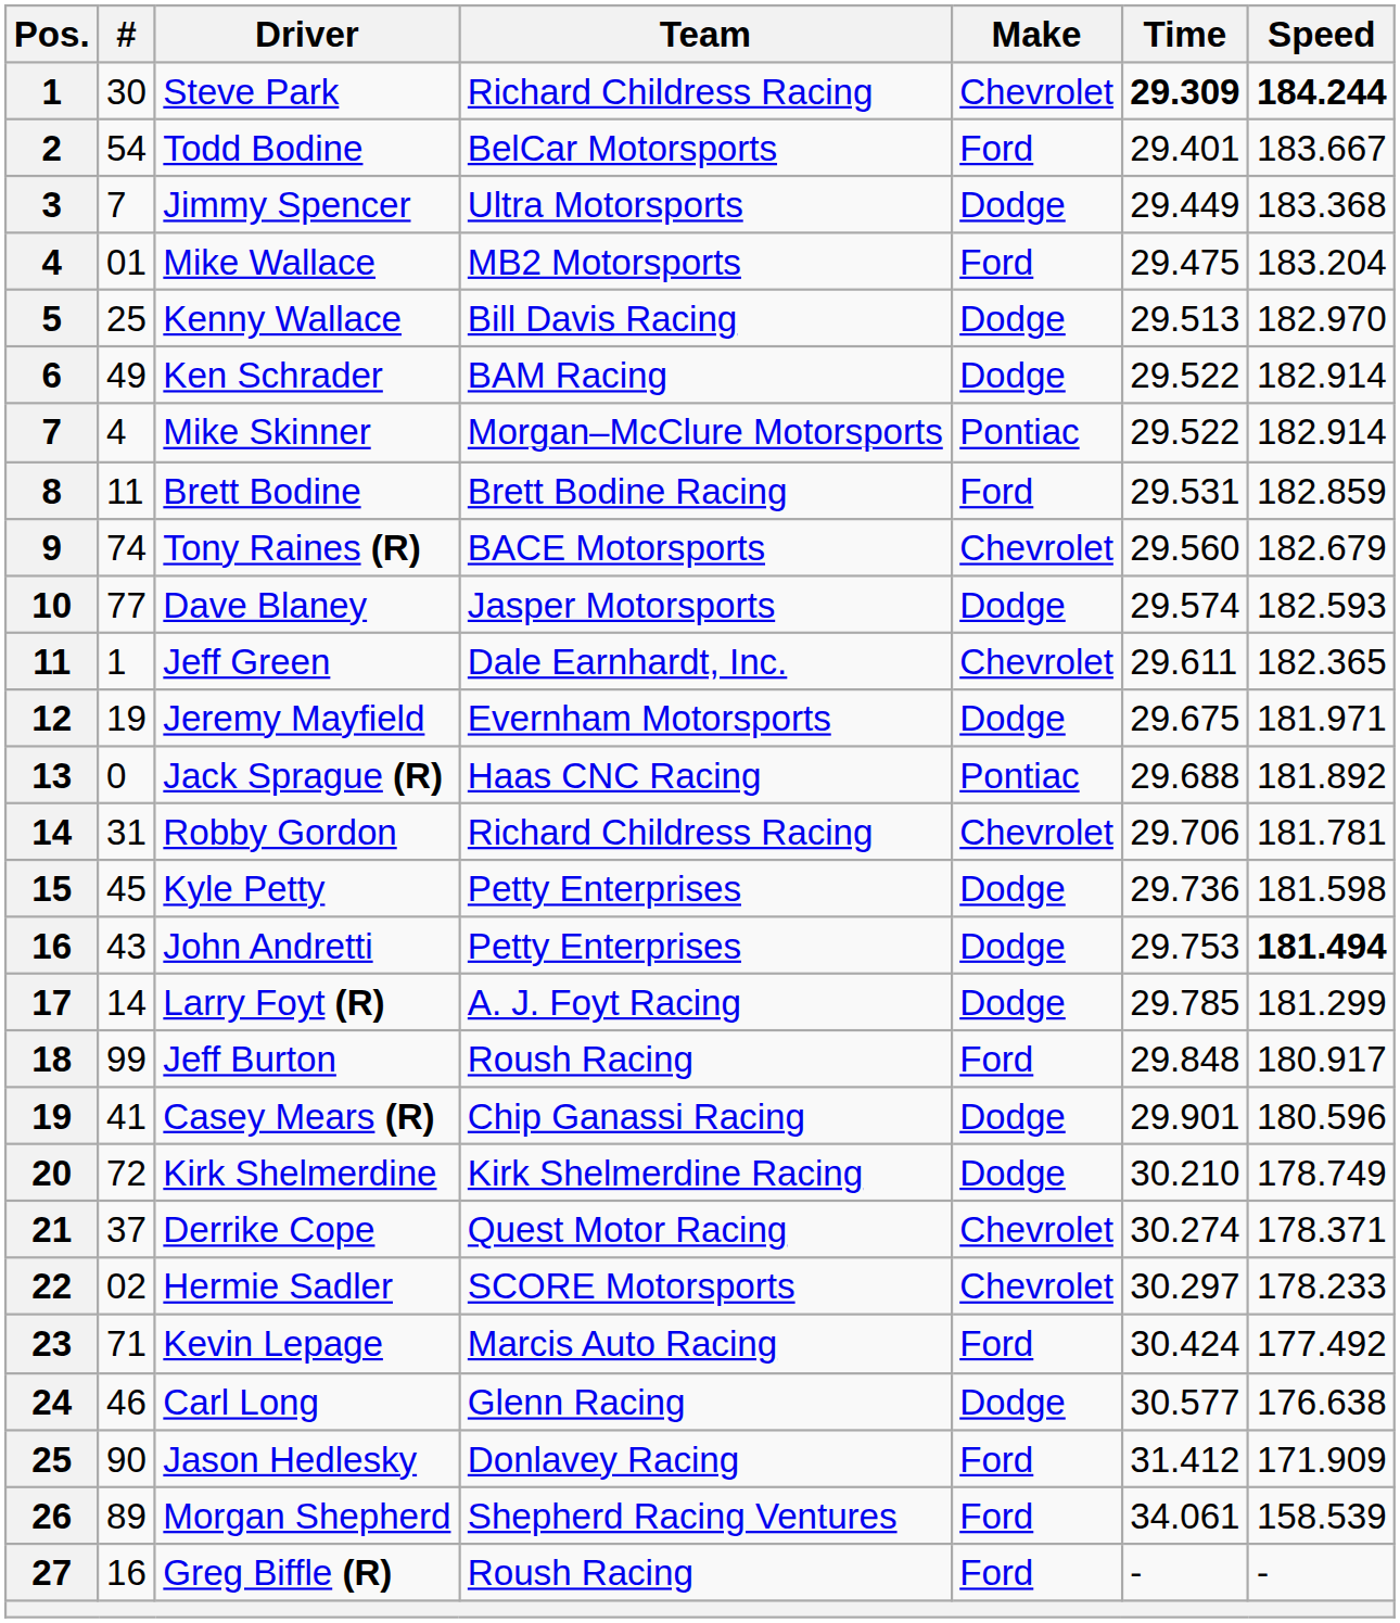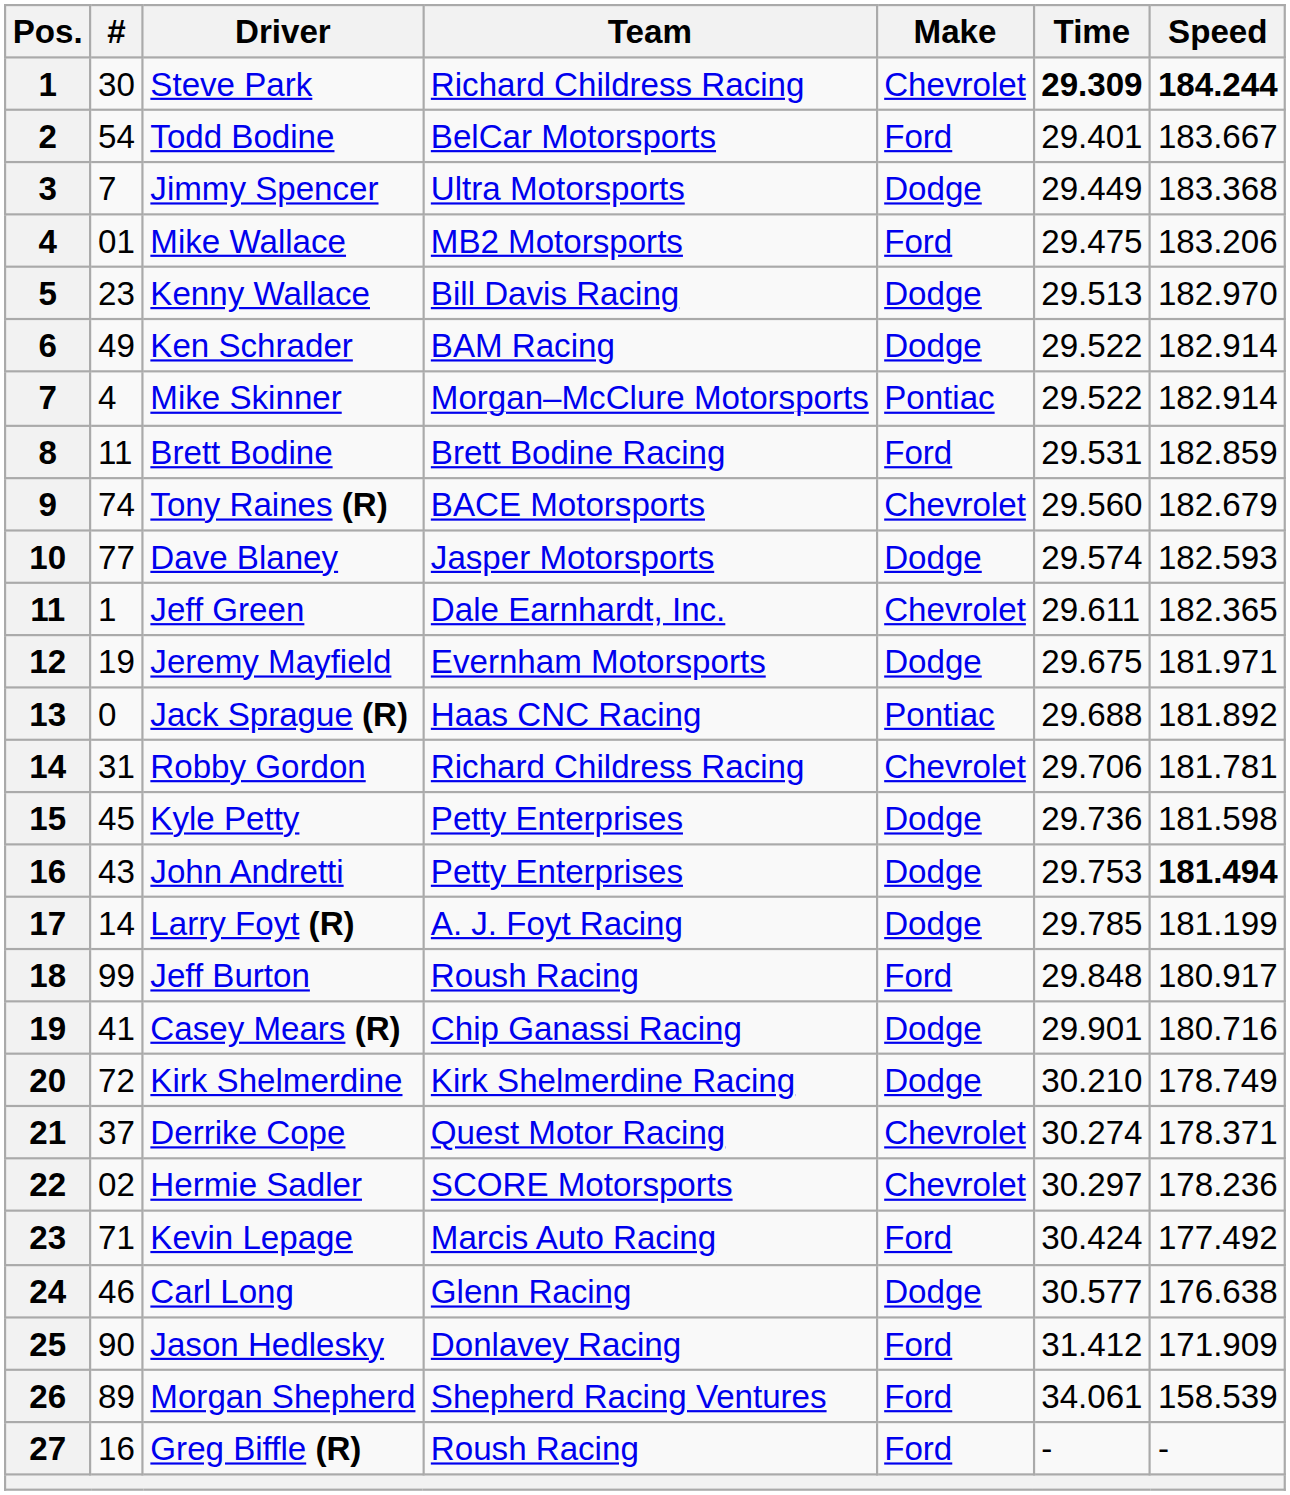Mike Wallace | Speed: 183.204 -> 183.206
Kenny Wallace | #: 25 -> 23
Larry Foyt (R) | Speed: 181.299 -> 181.199
Casey Mears (R) | Speed: 180.596 -> 180.716
Hermie Sadler | Speed: 178.233 -> 178.236
